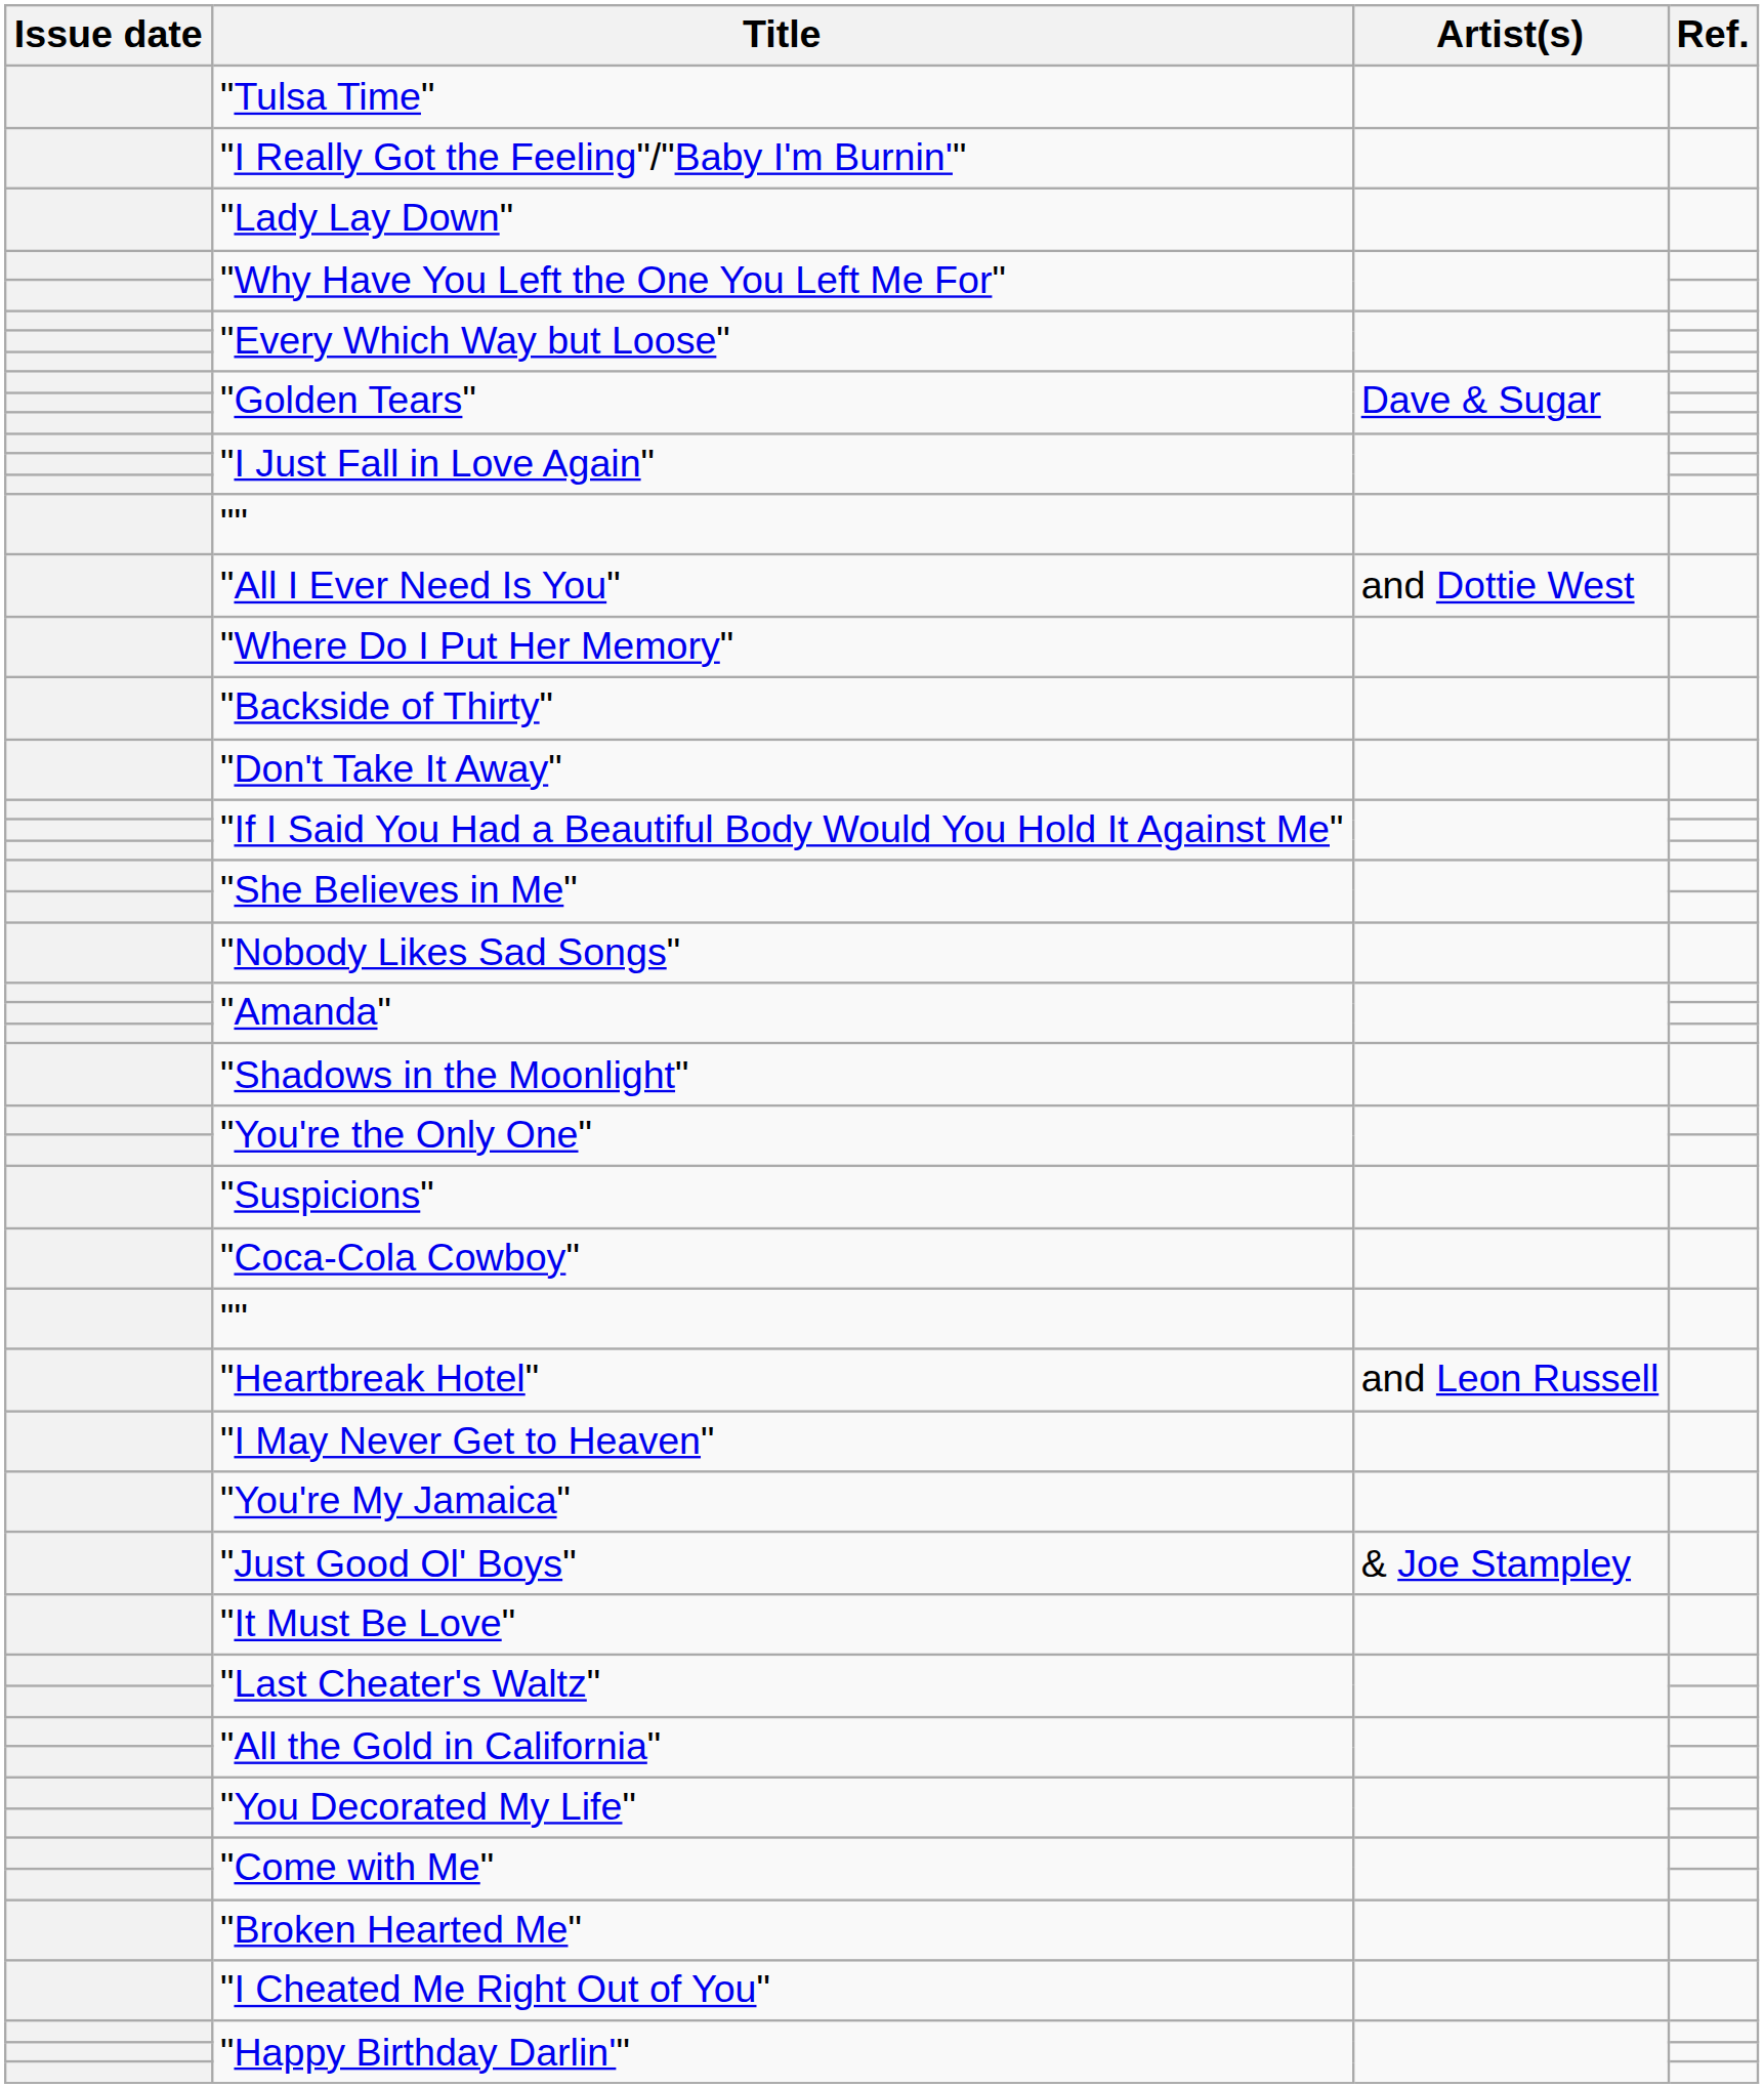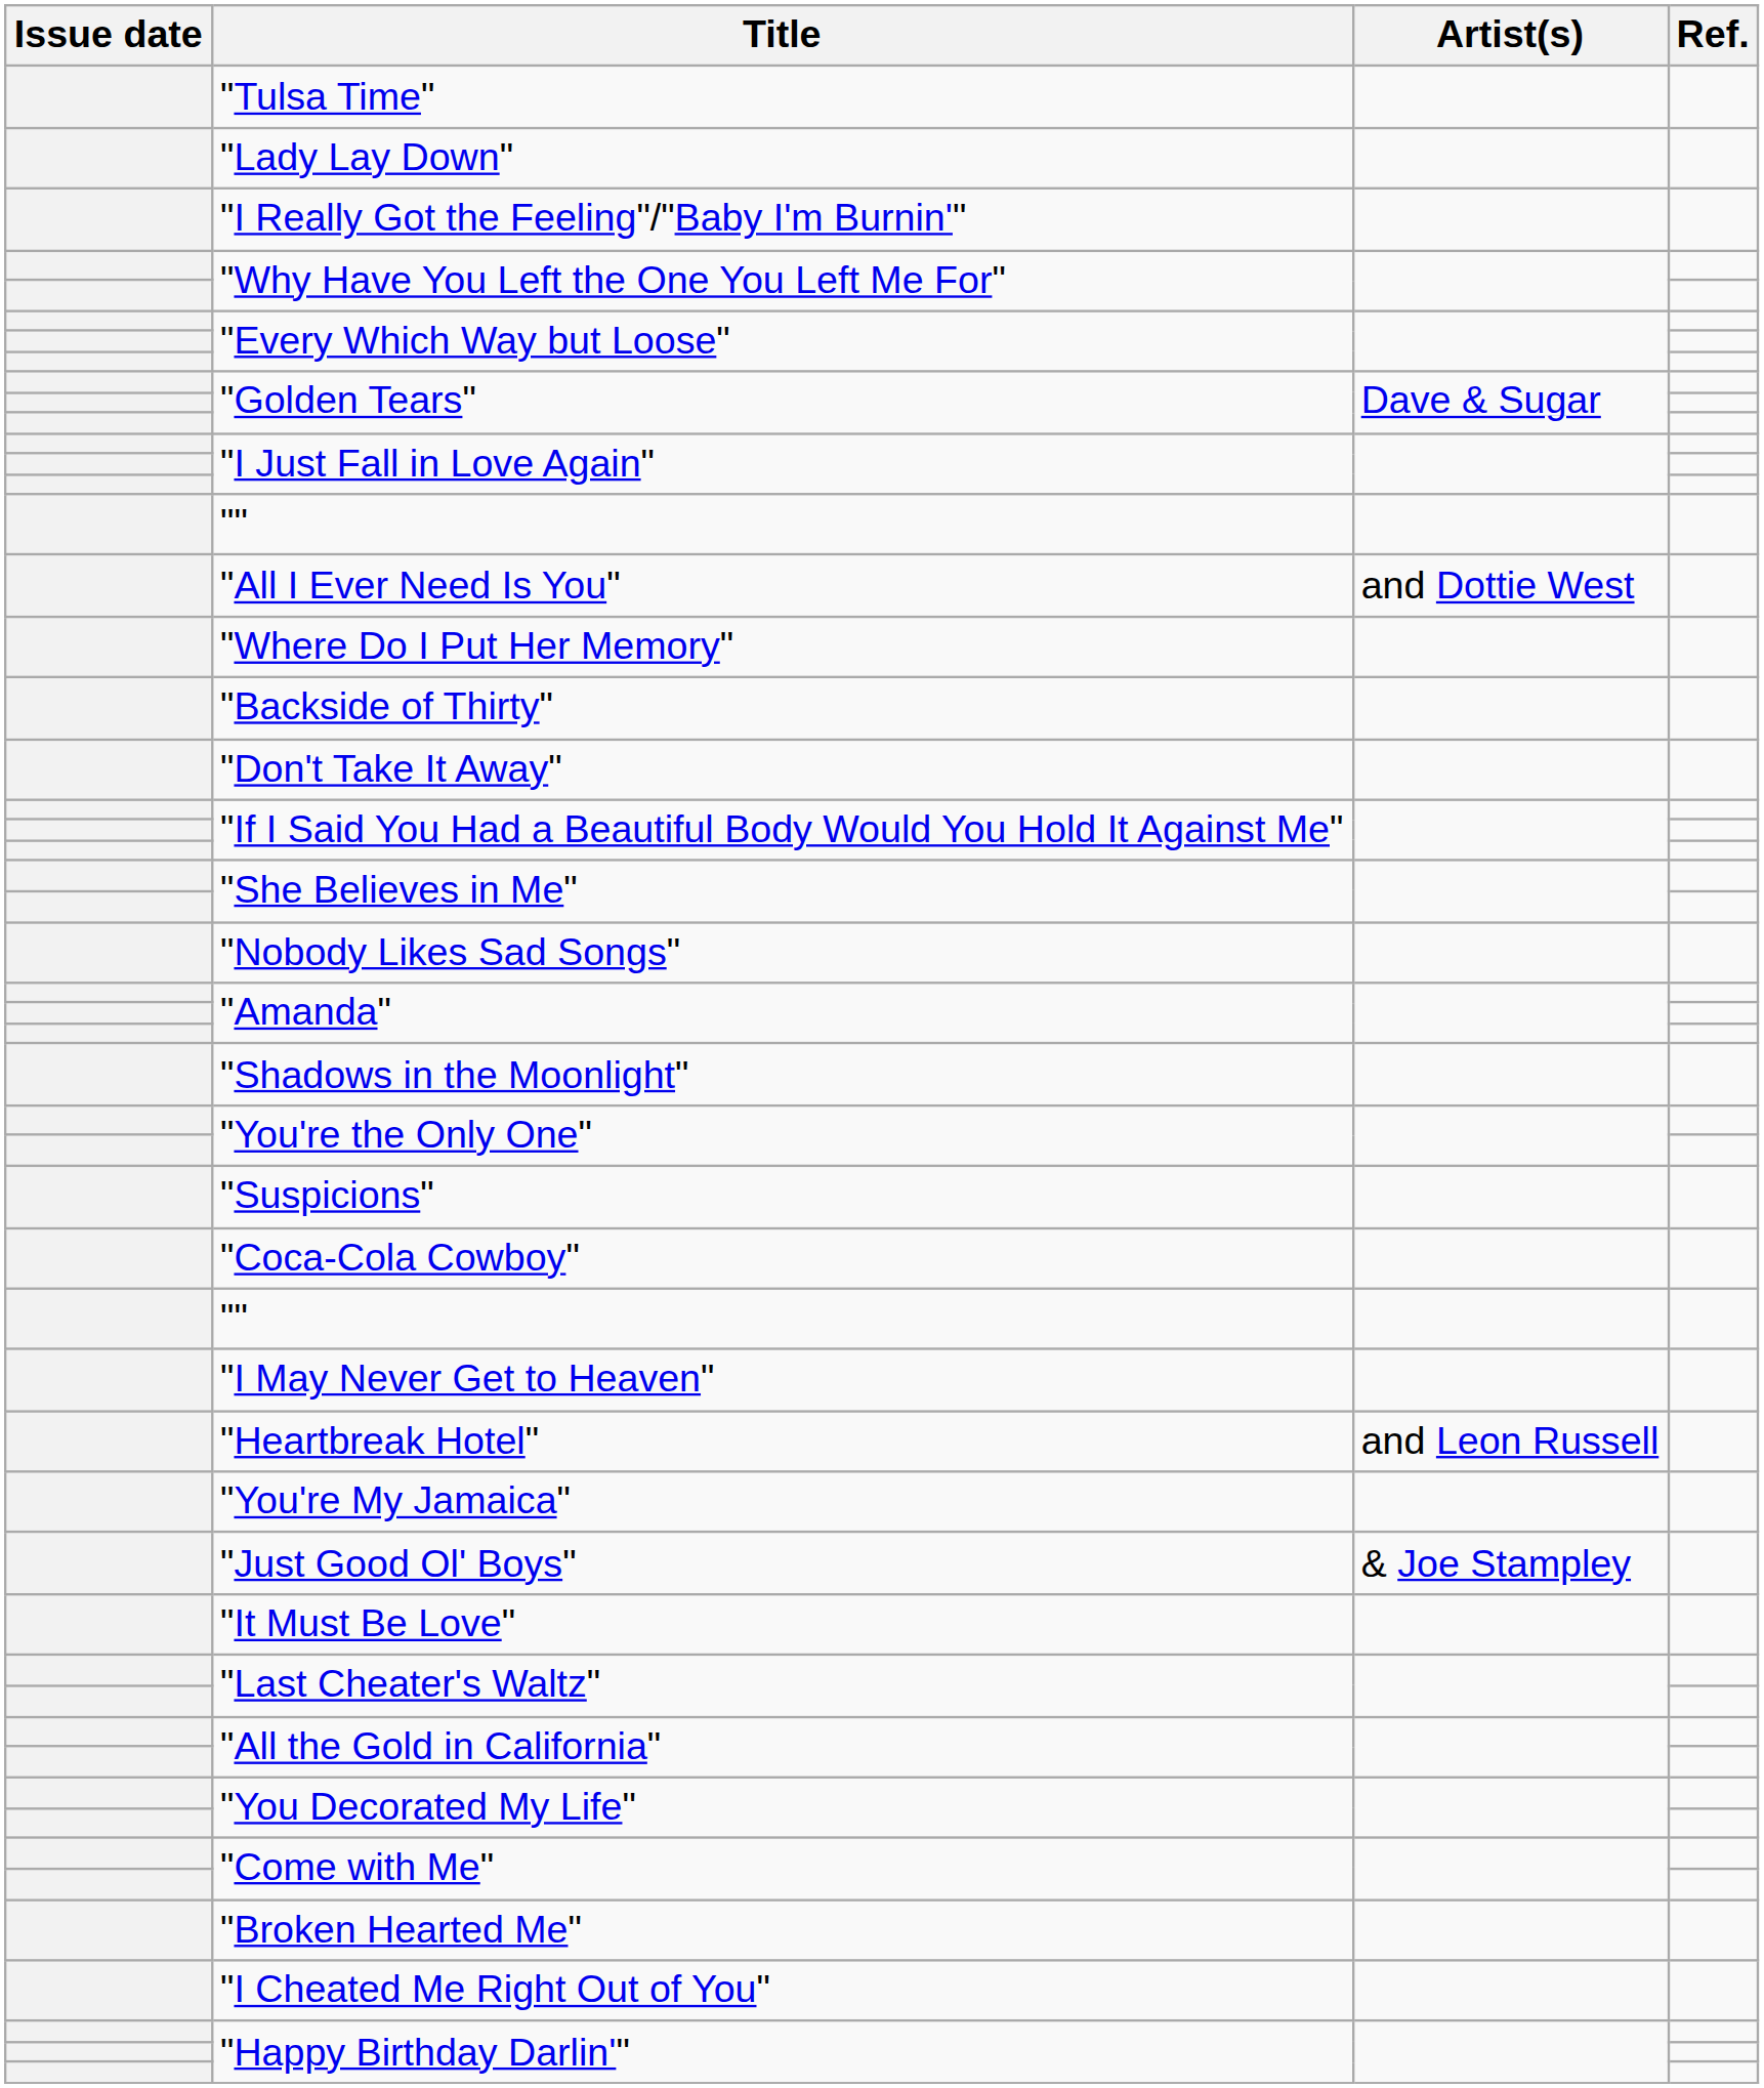rows swapped: "Lady Lay Down" <-> "I Really Got the Feeling"/"Baby I'm Burnin'"
rows swapped: "Heartbreak Hotel" <-> "I May Never Get to Heaven"
